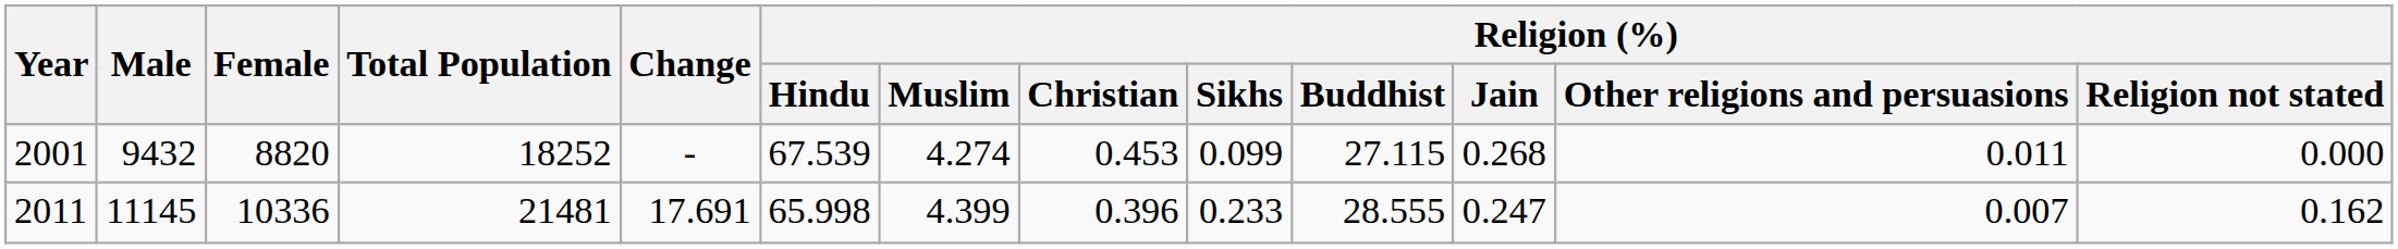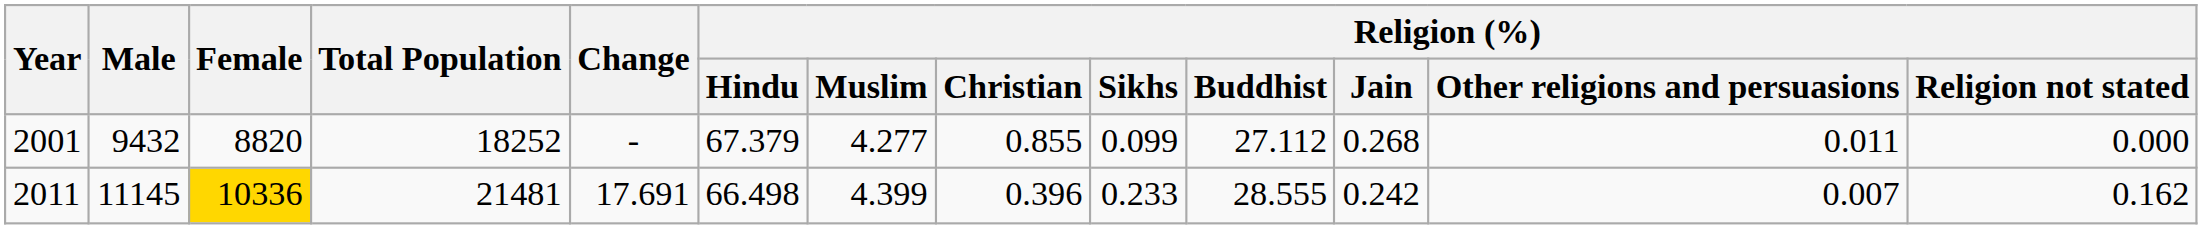2001 | Religion (%) / Hindu: 67.539 -> 67.379
2001 | Religion (%) / Muslim: 4.274 -> 4.277
2001 | Religion (%) / Christian: 0.453 -> 0.855
2001 | Religion (%) / Buddhist: 27.115 -> 27.112
2011 | Female: no background -> gold background
2011 | Religion (%) / Hindu: 65.998 -> 66.498
2011 | Religion (%) / Jain: 0.247 -> 0.242
